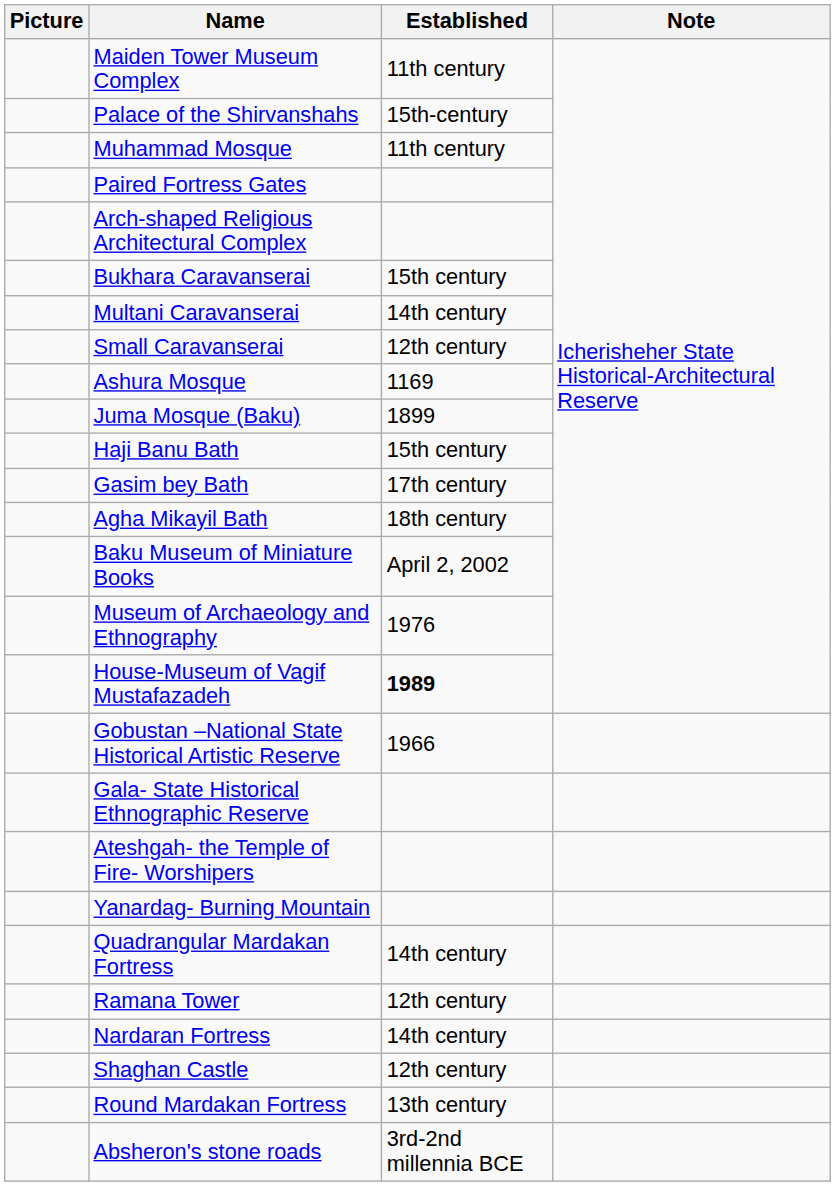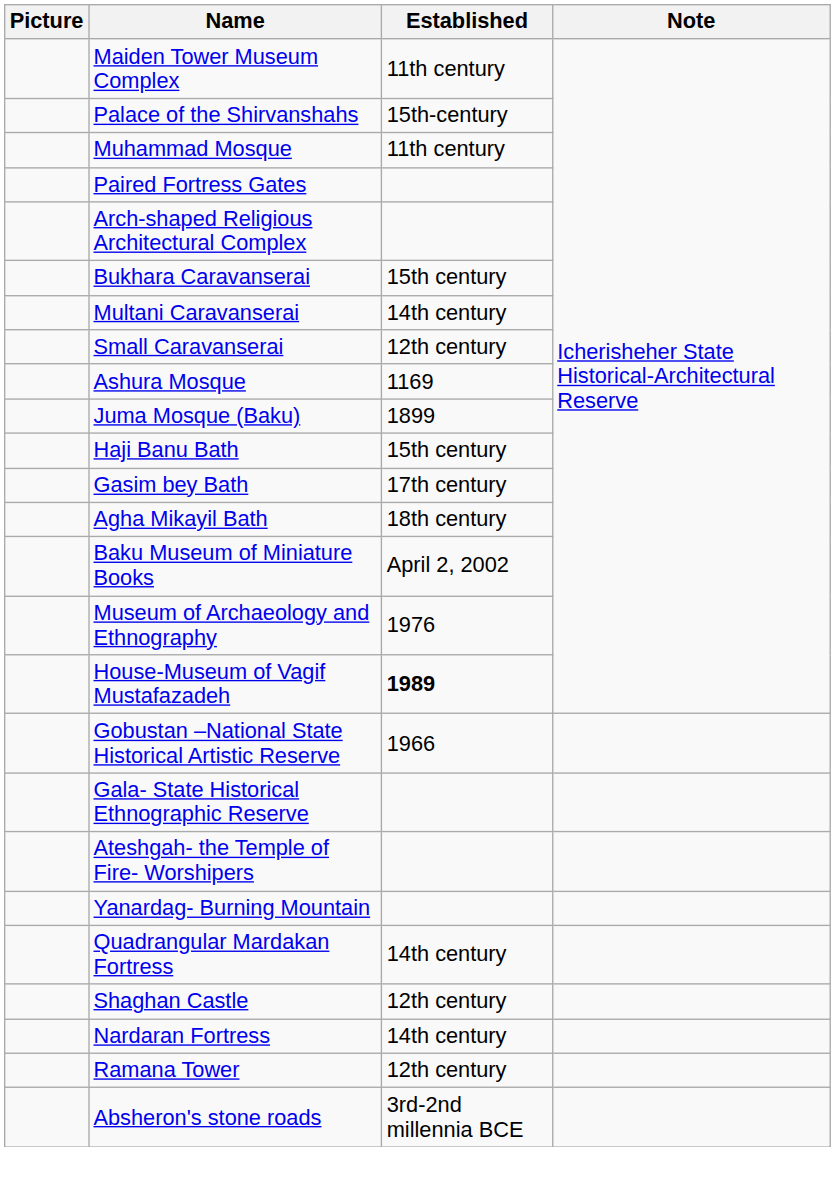rows swapped: Ramana Tower <-> Shaghan Castle
- row: Round Mardakan Fortress | 13th century
